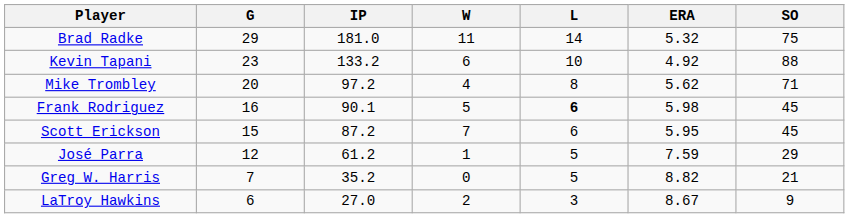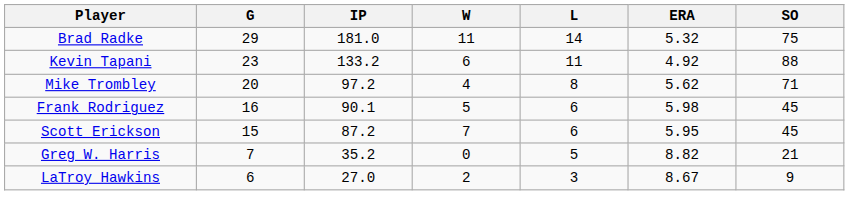Kevin Tapani | L: 10 -> 11
Frank Rodriguez | L: bold -> normal
- row: José Parra | 12 | 61.2 | 1 | 5 | 7.59 | 29
